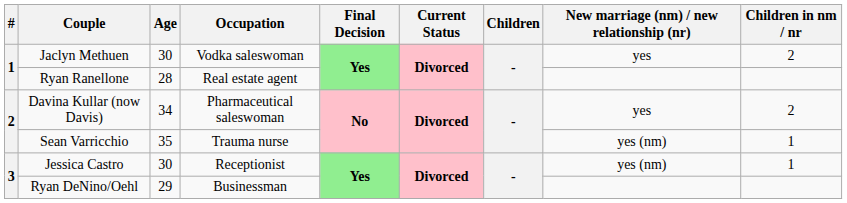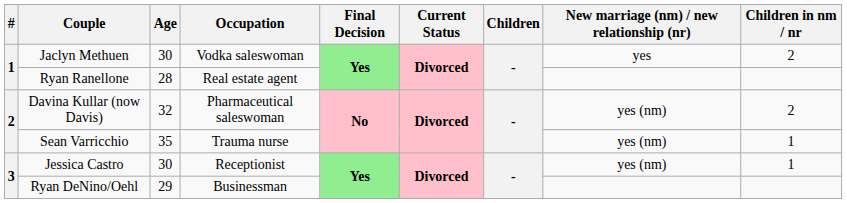Davina Kullar (now Davis) | Age: 34 -> 32
Davina Kullar (now Davis) | New marriage (nm) / new relationship (nr): yes -> yes (nm)
